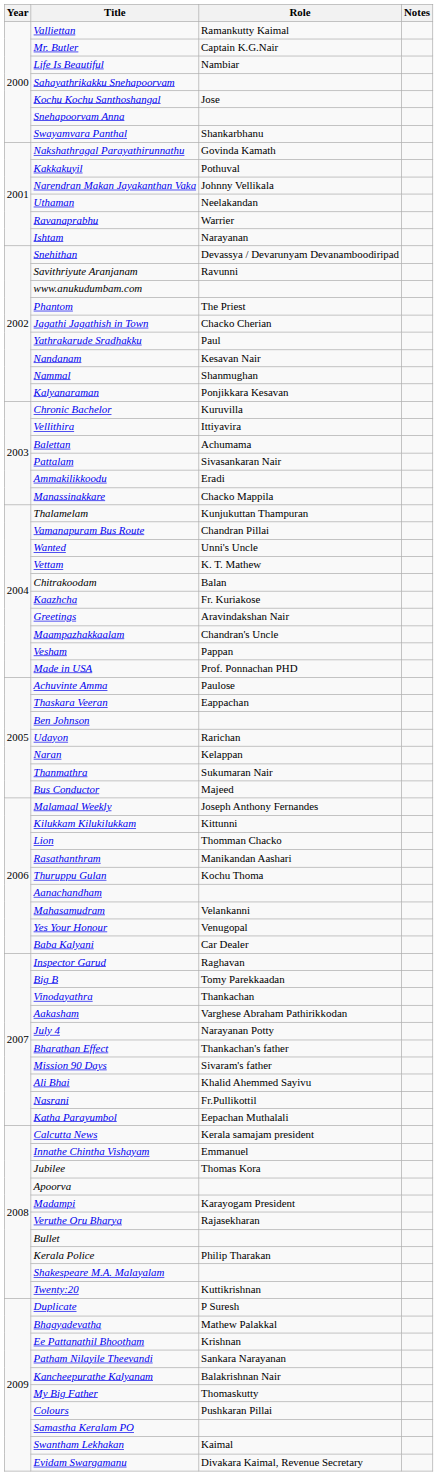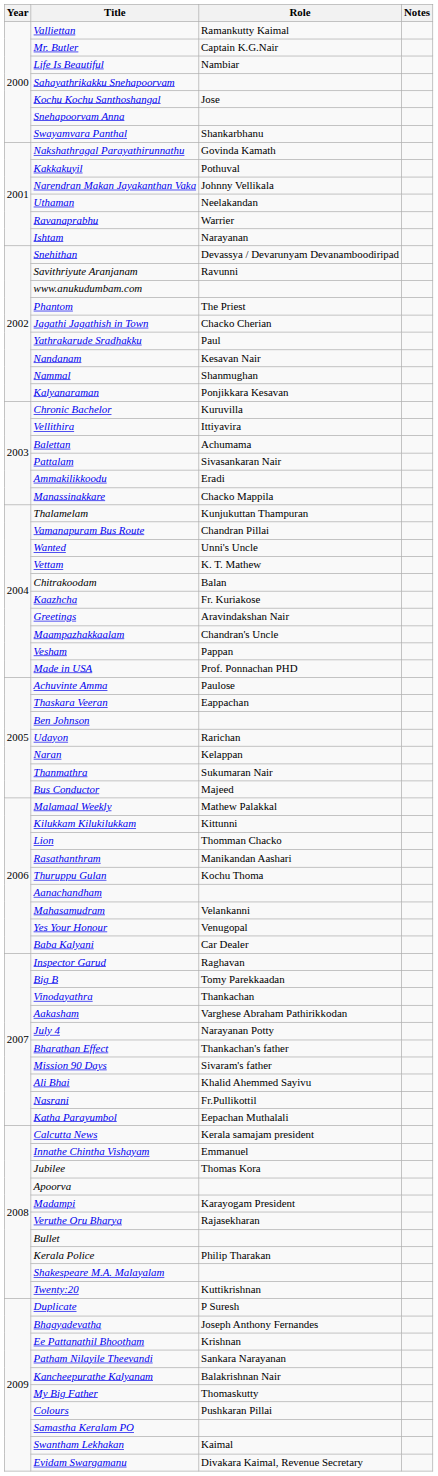Malamaal Weekly | Role: Joseph Anthony Fernandes -> Mathew Palakkal
Bhagyadevatha | Role: Mathew Palakkal -> Joseph Anthony Fernandes
